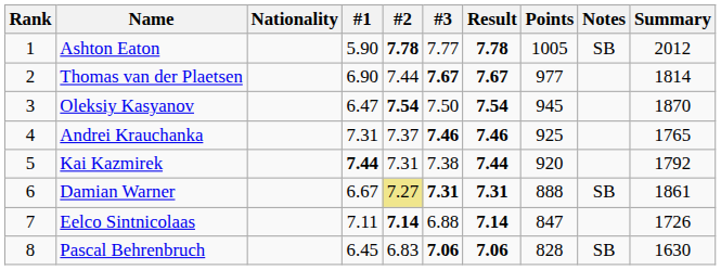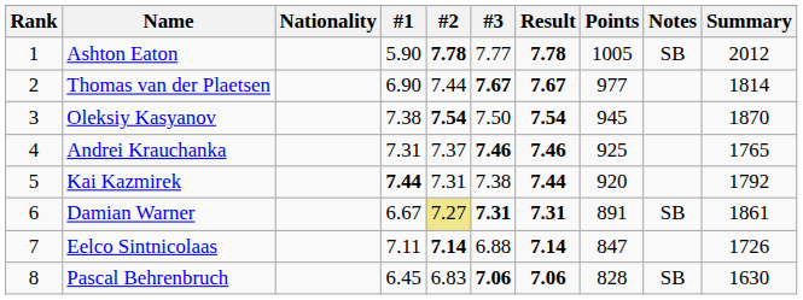Oleksiy Kasyanov | #1: 6.47 -> 7.38
Damian Warner | Points: 888 -> 891
